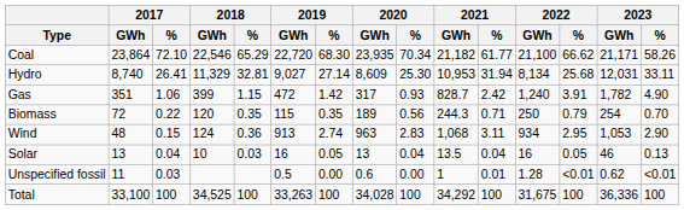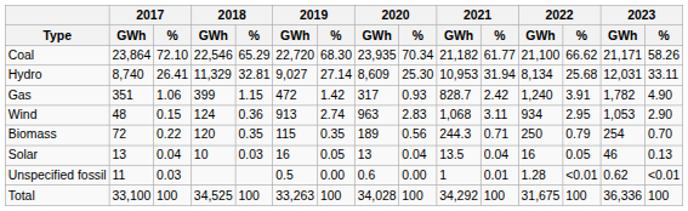rows swapped: Wind <-> Biomass
